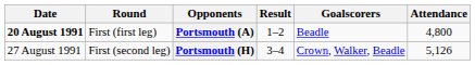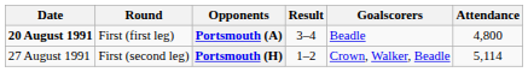Portsmouth (A) | Result: 1–2 -> 3–4
Portsmouth (H) | Result: 3–4 -> 1–2
Portsmouth (H) | Attendance: 5,126 -> 5,114
